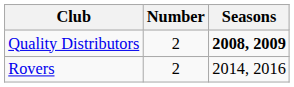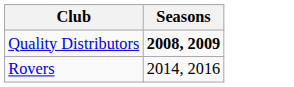- column: Number | 2 | 2
